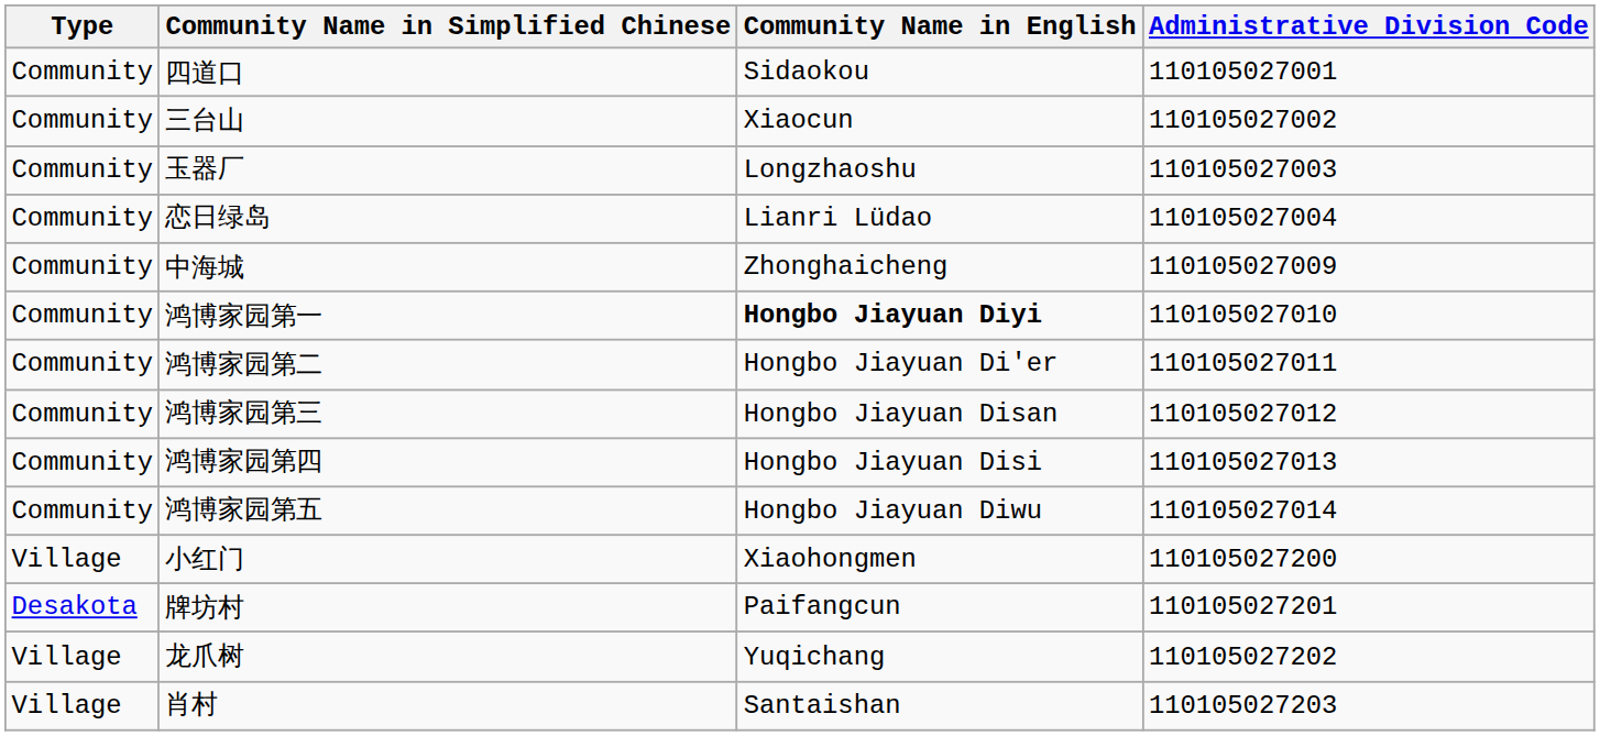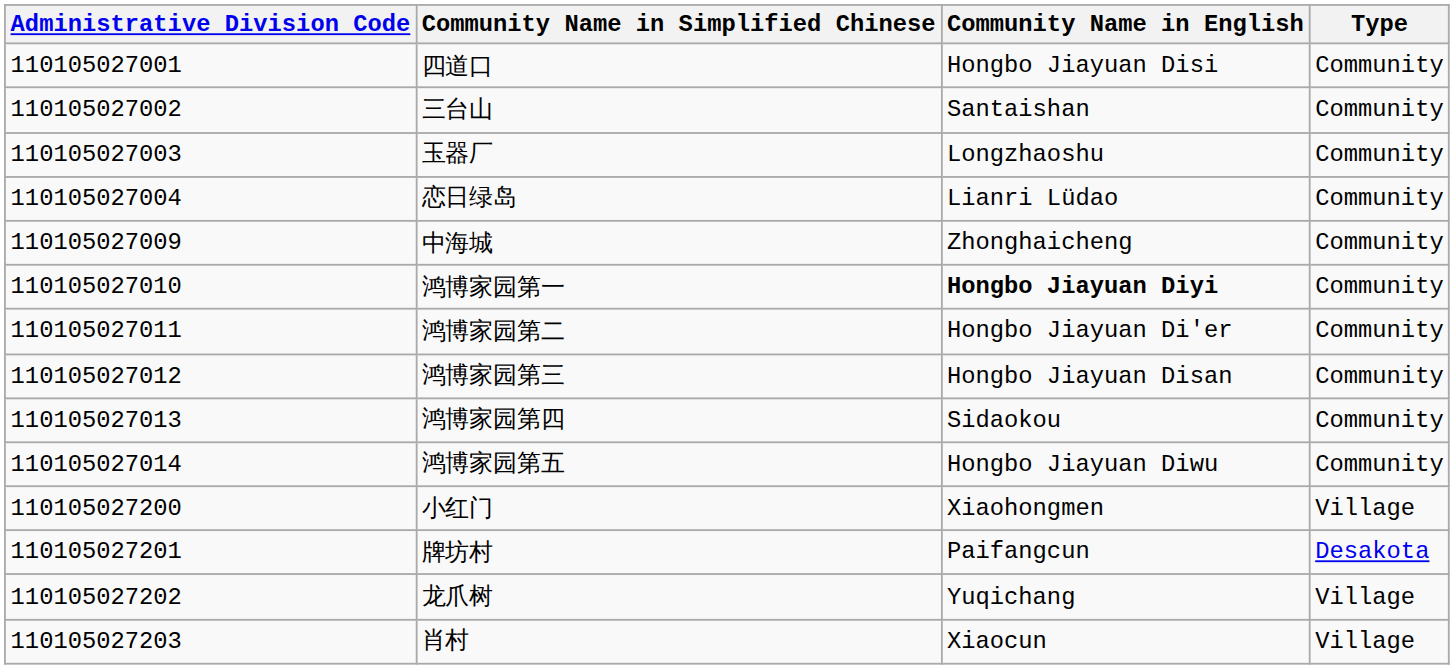columns swapped: Administrative Division Code <-> Type
四道口 | Community Name in English: Sidaokou -> Hongbo Jiayuan Disi
三台山 | Community Name in English: Xiaocun -> Santaishan
鸿博家园第四 | Community Name in English: Hongbo Jiayuan Disi -> Sidaokou
肖村 | Community Name in English: Santaishan -> Xiaocun
